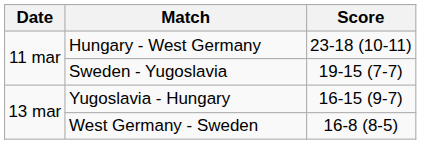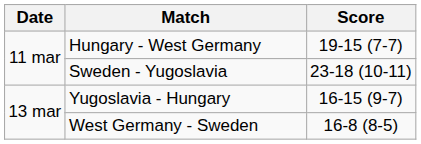Hungary - West Germany | Score: 23-18 (10-11) -> 19-15 (7-7)
Sweden - Yugoslavia | Score: 19-15 (7-7) -> 23-18 (10-11)
